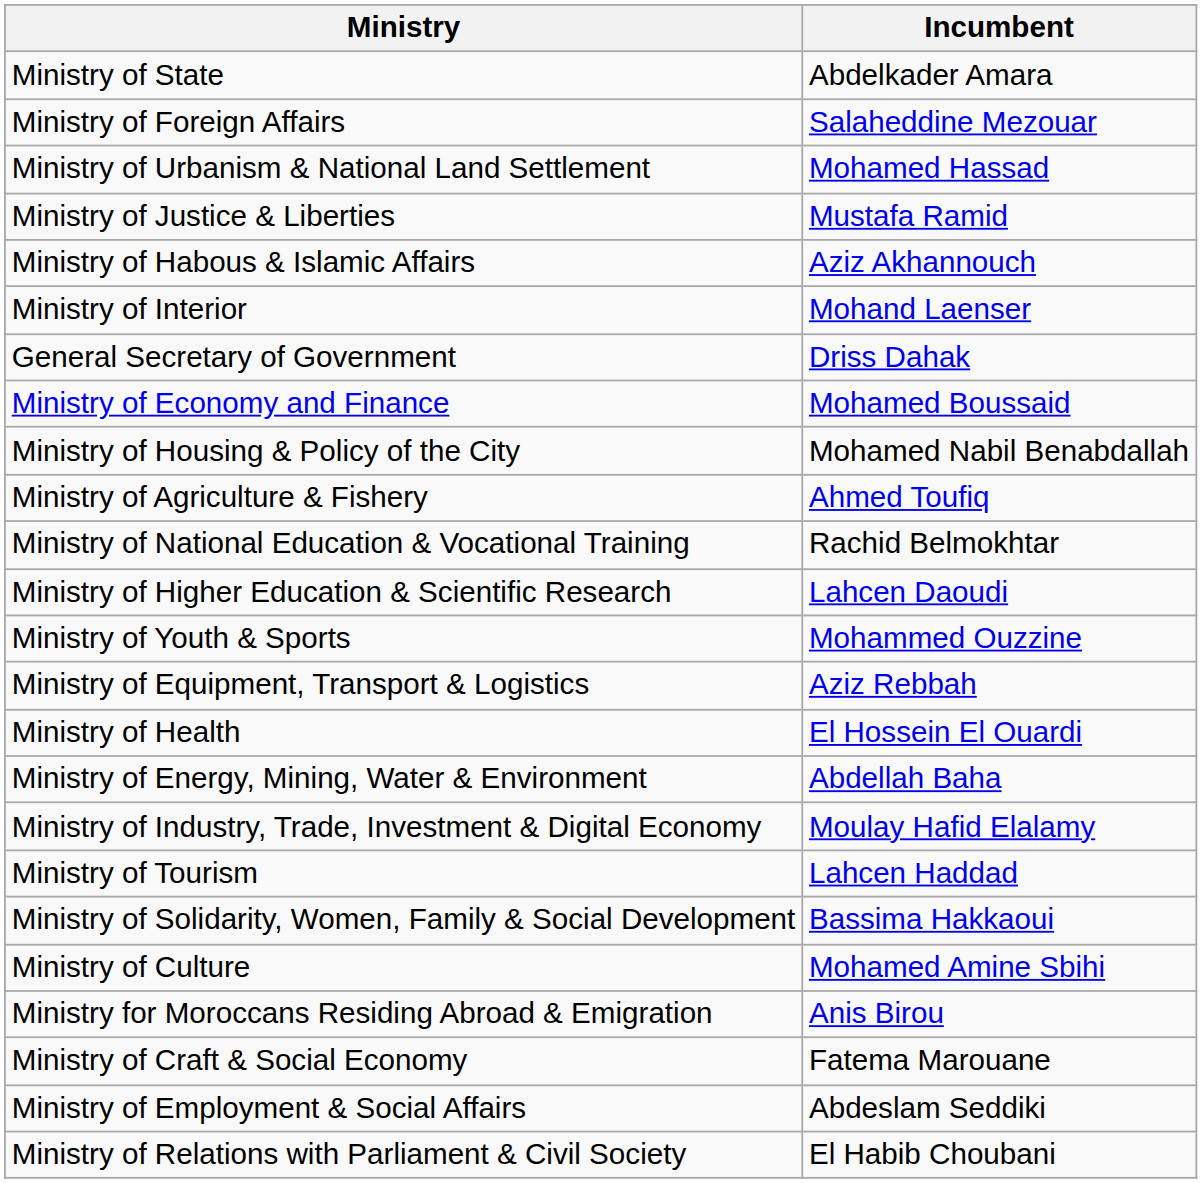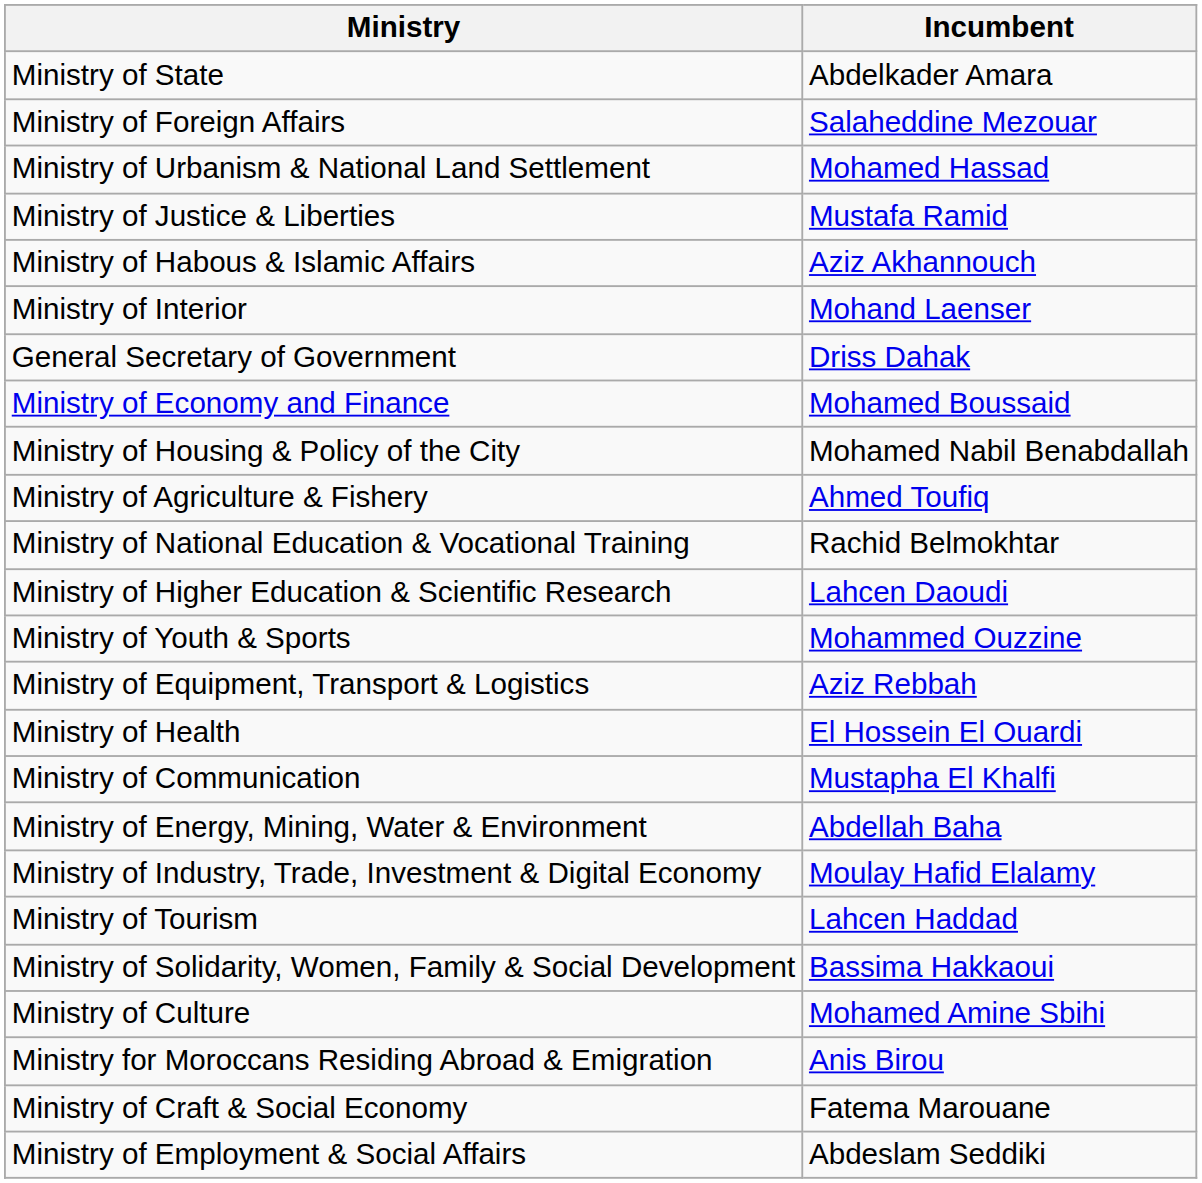+ row: Ministry of Communication | Mustapha El Khalfi
- row: Ministry of Relations with Parliament & Civil Society | El Habib Choubani
